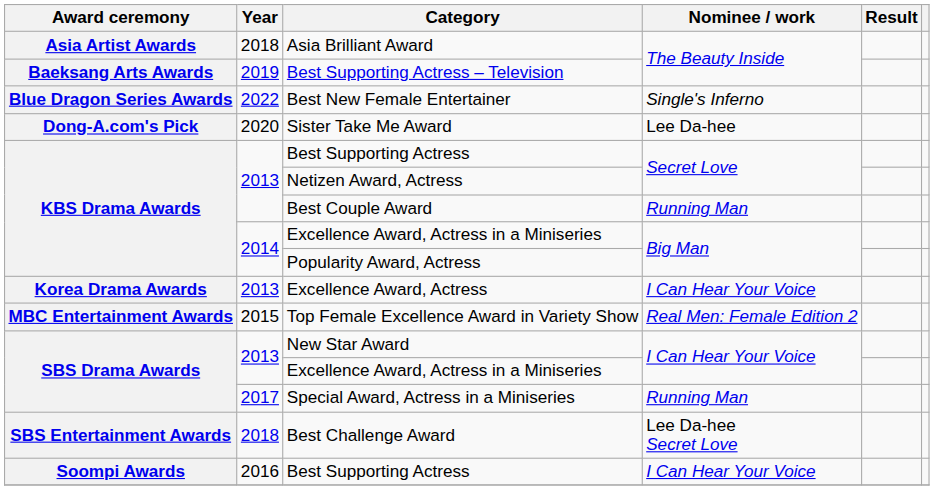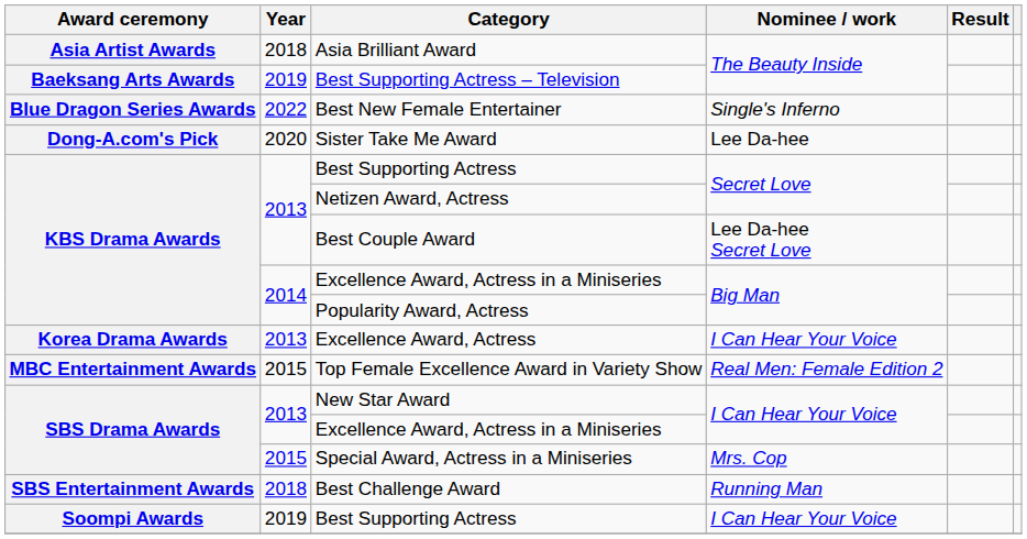Best Couple Award | Nominee / work: Running Man -> Lee Da-hee Secret Love
Special Award, Actress in a Miniseries | Year: 2017 -> 2015
Special Award, Actress in a Miniseries | Nominee / work: Running Man -> Mrs. Cop
Best Challenge Award | Nominee / work: Lee Da-hee Secret Love -> Running Man
Soompi Awards / Best Supporting Actress | Year: 2016 -> 2019
